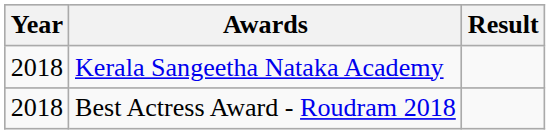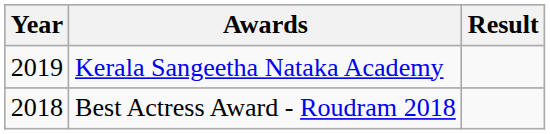Kerala Sangeetha Nataka Academy | Year: 2018 -> 2019
